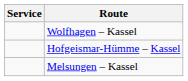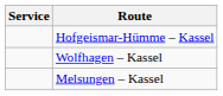rows swapped: Hofgeismar-Hümme – Kassel <-> Wolfhagen – Kassel
